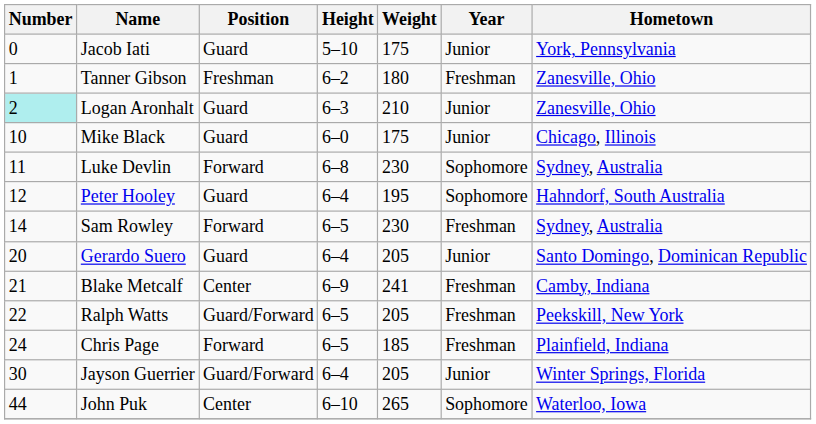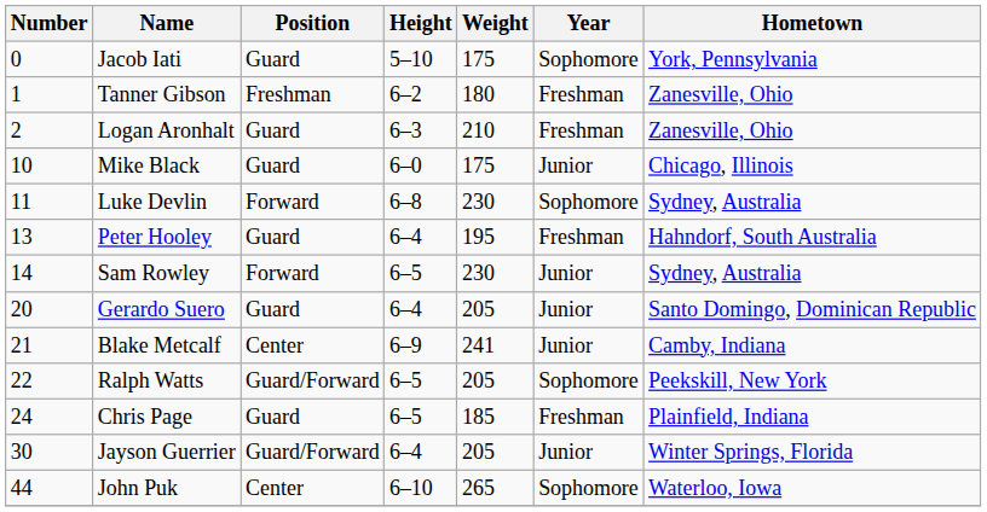Jacob Iati | Year: Junior -> Sophomore
Logan Aronhalt | Number: paleturquoise background -> no background
Logan Aronhalt | Year: Junior -> Freshman
Peter Hooley | Number: 12 -> 13
Peter Hooley | Year: Sophomore -> Freshman
Sam Rowley | Year: Freshman -> Junior
Blake Metcalf | Year: Freshman -> Junior
Ralph Watts | Year: Freshman -> Sophomore
Chris Page | Position: Forward -> Guard
